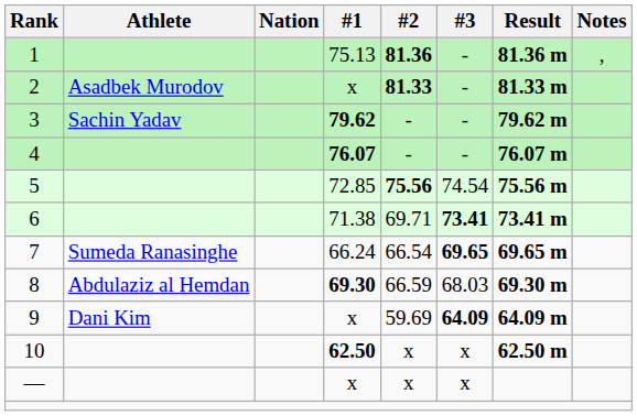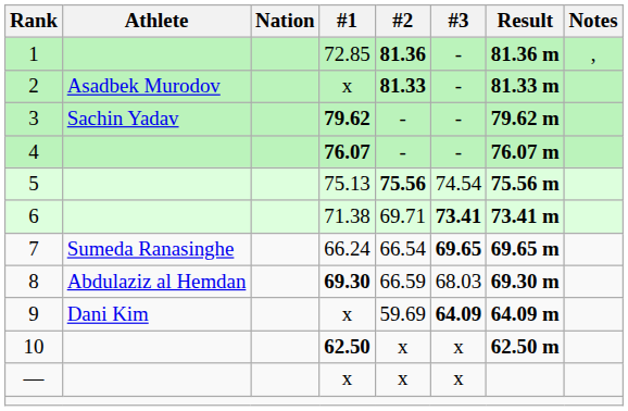1 | #1: 75.13 -> 72.85
5 | #1: 72.85 -> 75.13
